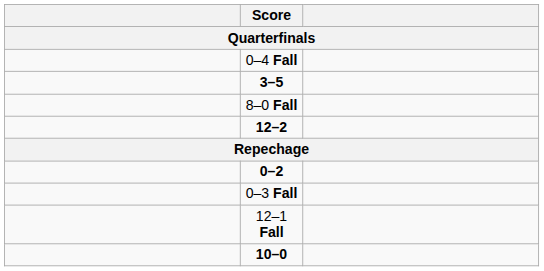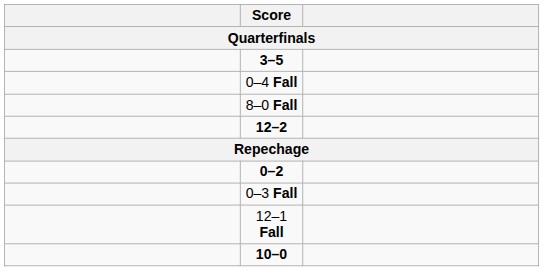rows swapped: 0–4 Fall <-> 3–5
